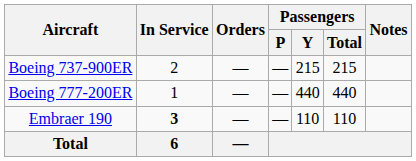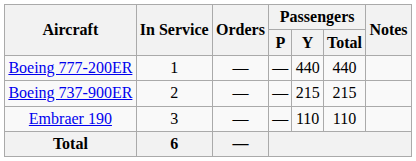rows swapped: Boeing 737-900ER <-> Boeing 777-200ER
Embraer 190 | In Service: bold -> normal
